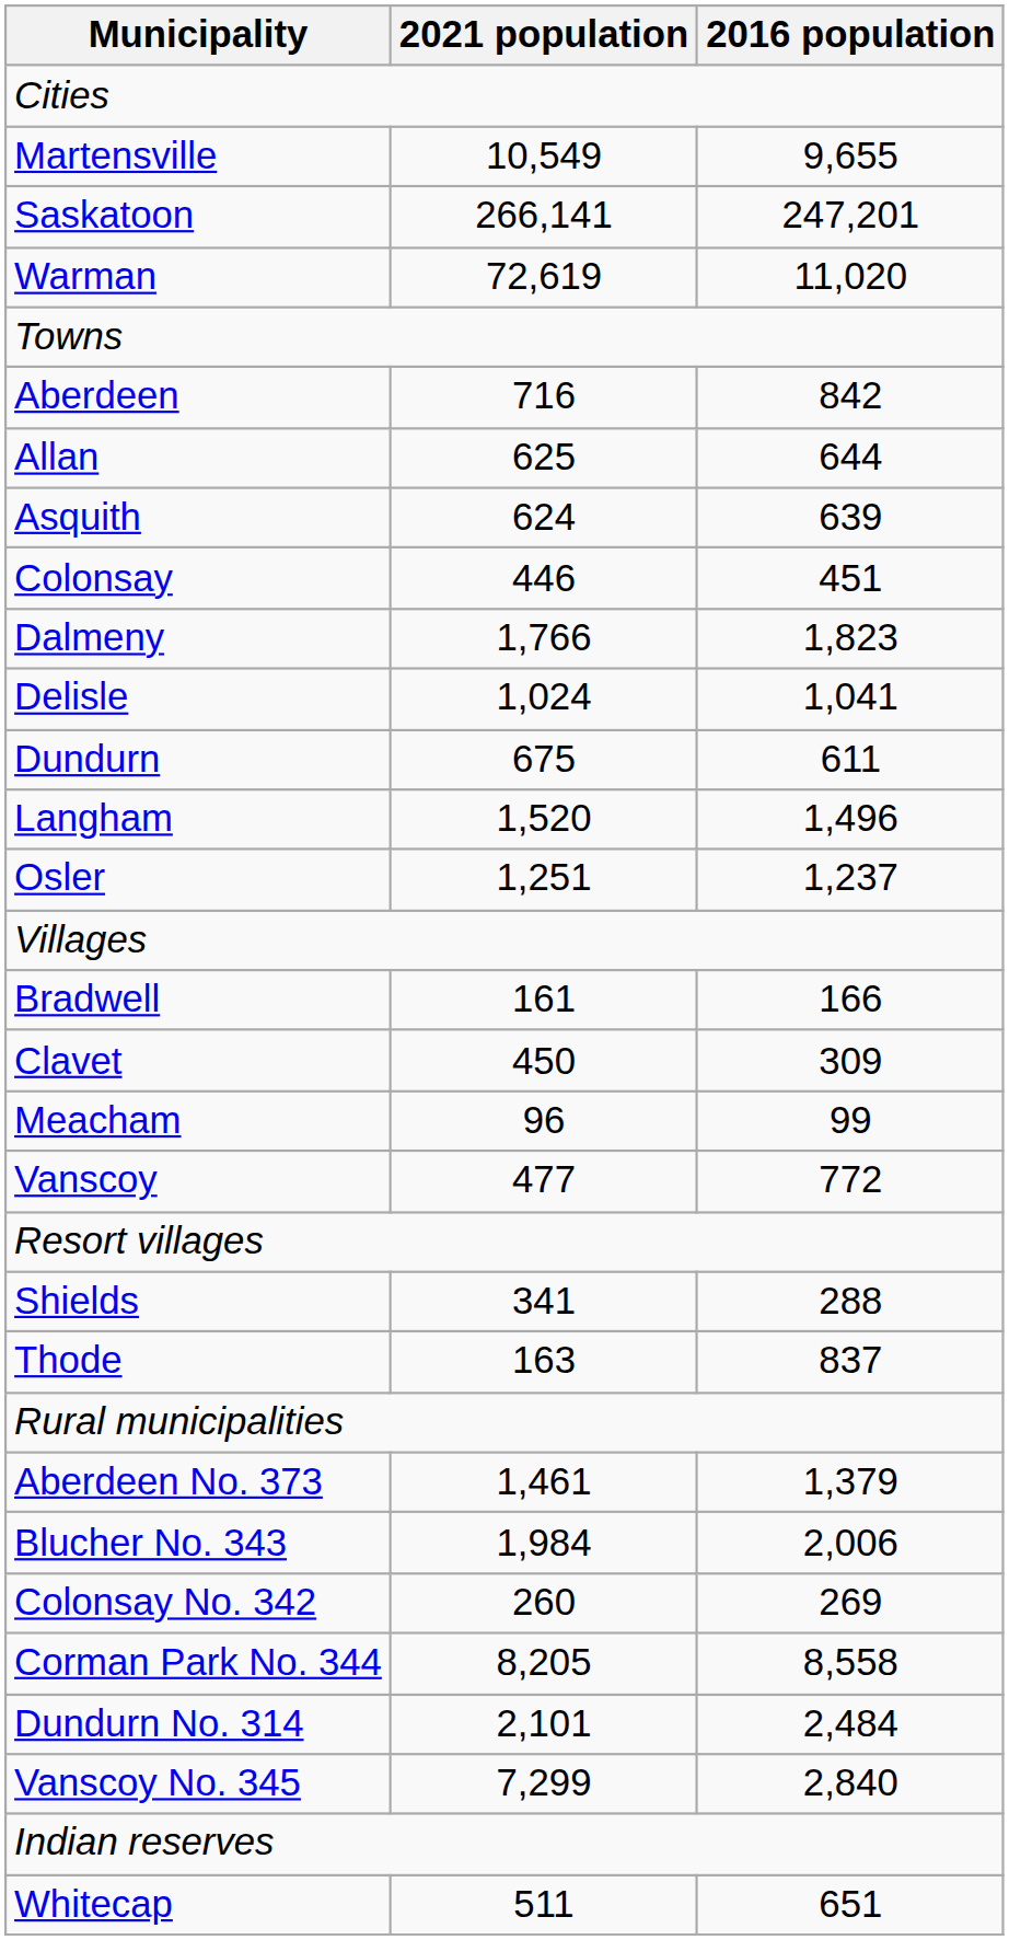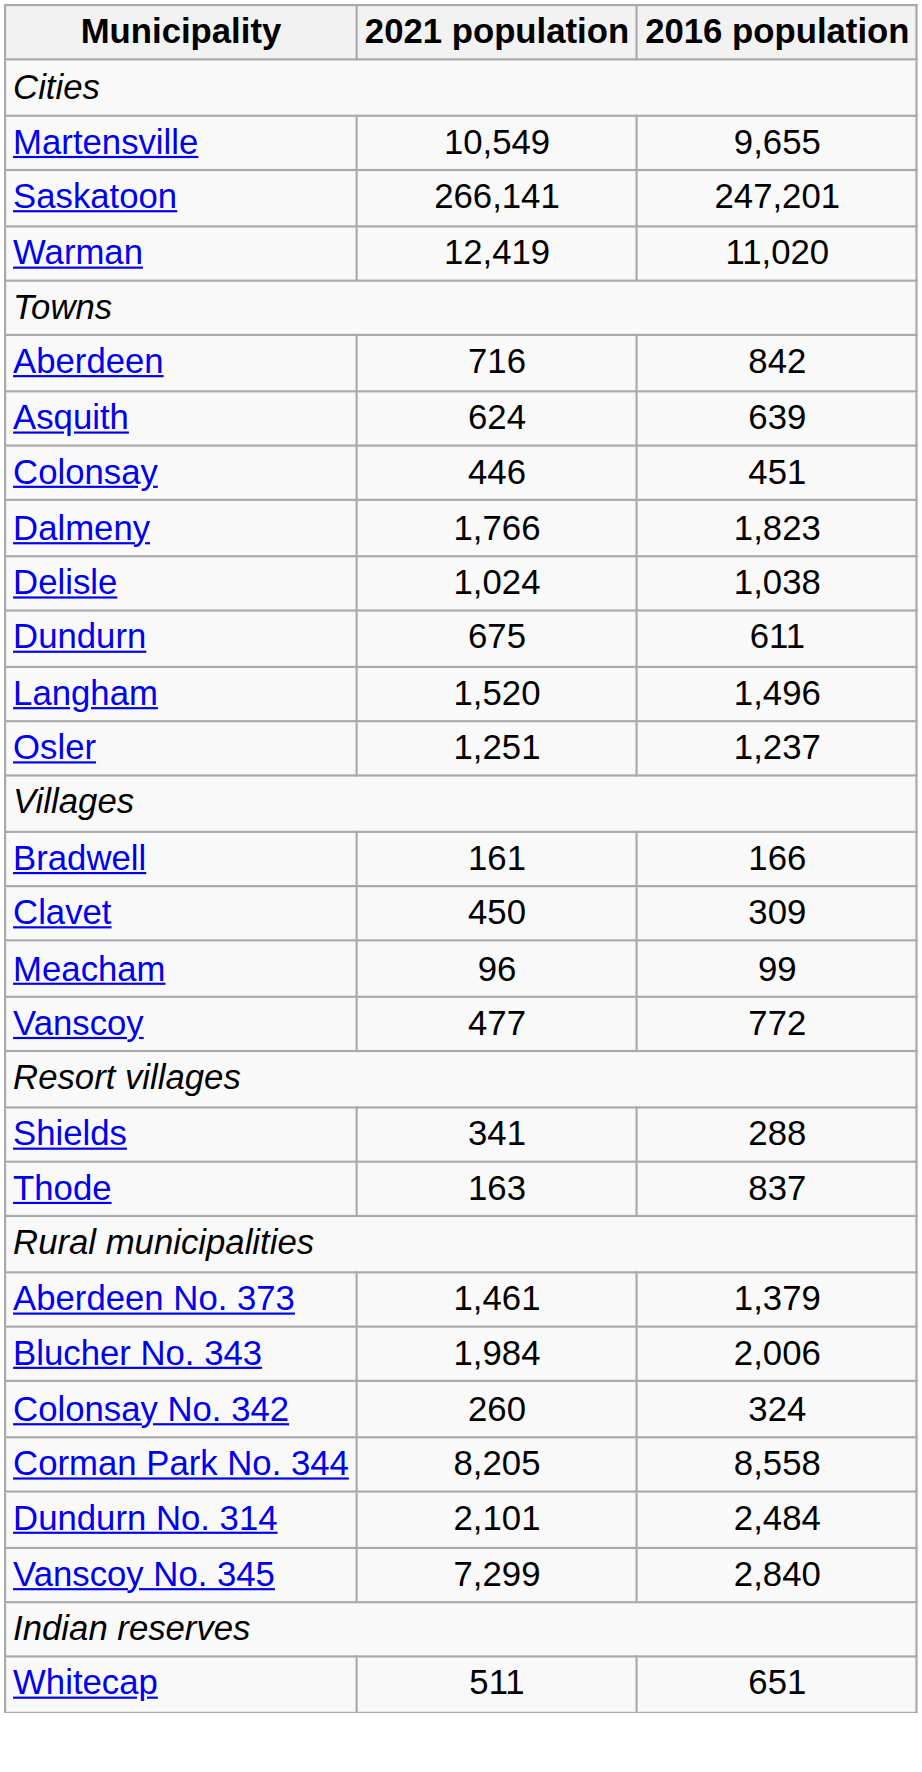Warman | 2021 population: 72,619 -> 12,419
- row: Allan | 625 | 644
Delisle | 2016 population: 1,041 -> 1,038
Colonsay No. 342 | 2016 population: 269 -> 324
